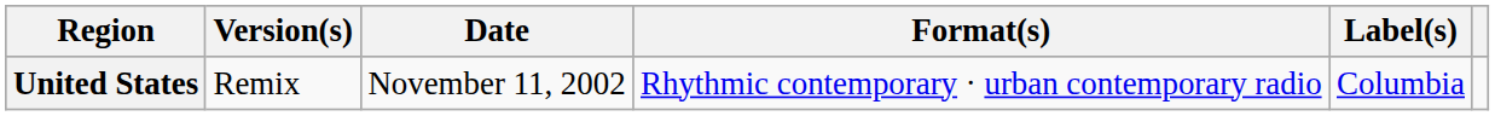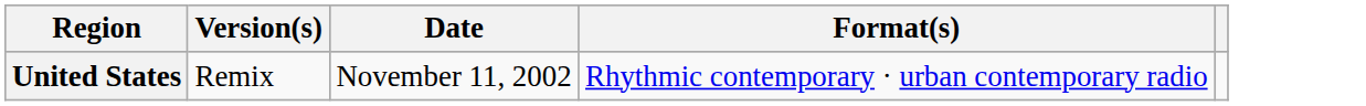- column: Label(s) | Columbia
